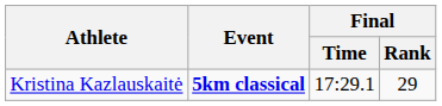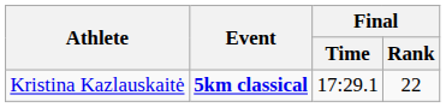Kristina Kazlauskaitė | Final / Rank: 29 -> 22
